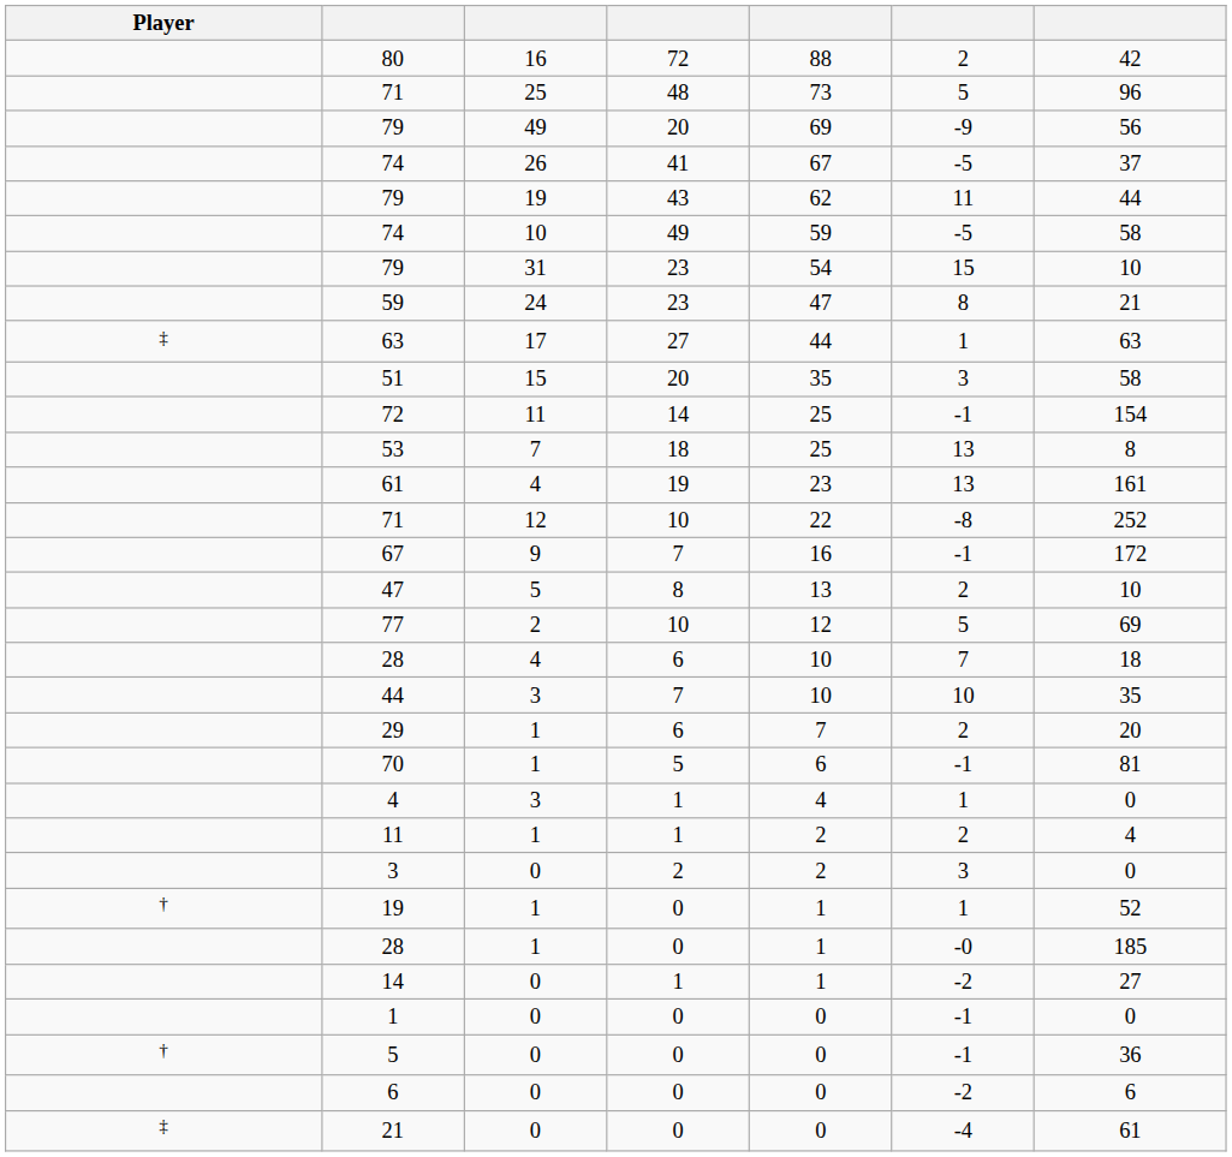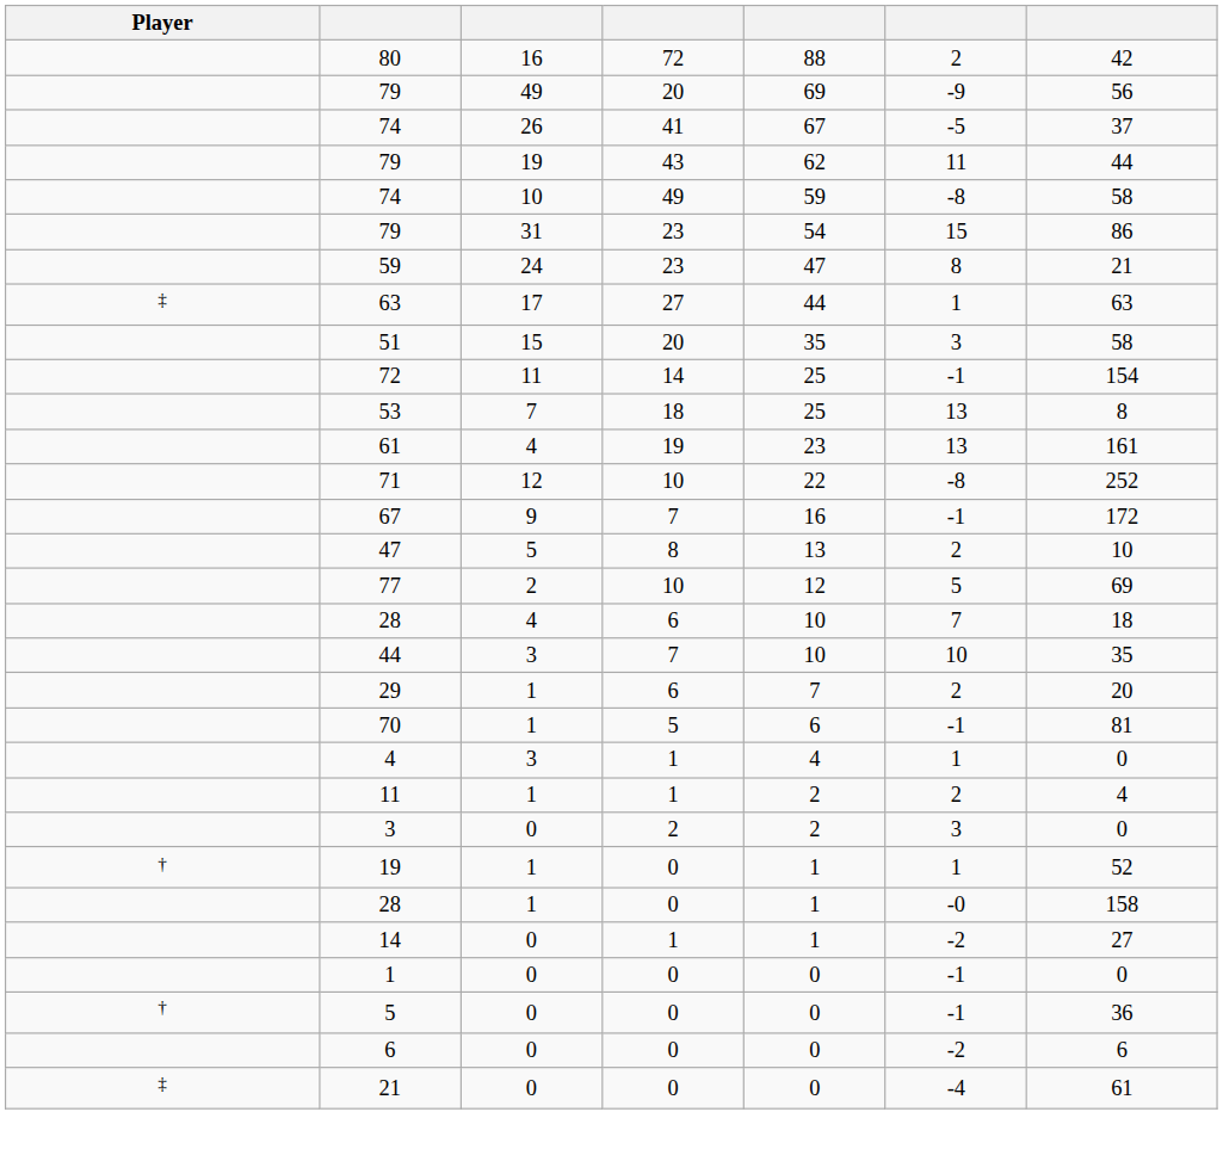- row: 71 | 25 | 48 | 73 | 5 | 96
74 / 10 | column 6: -5 -> -8
79 / 31 | column 7: 10 -> 86
28 / 1 | column 7: 185 -> 158
